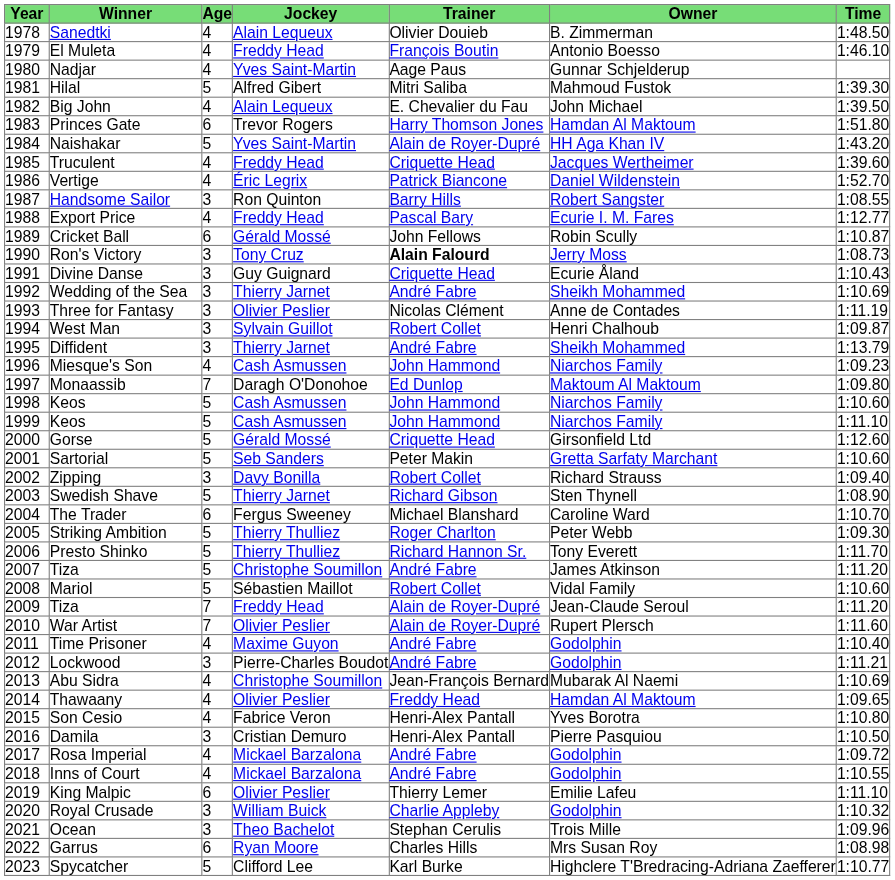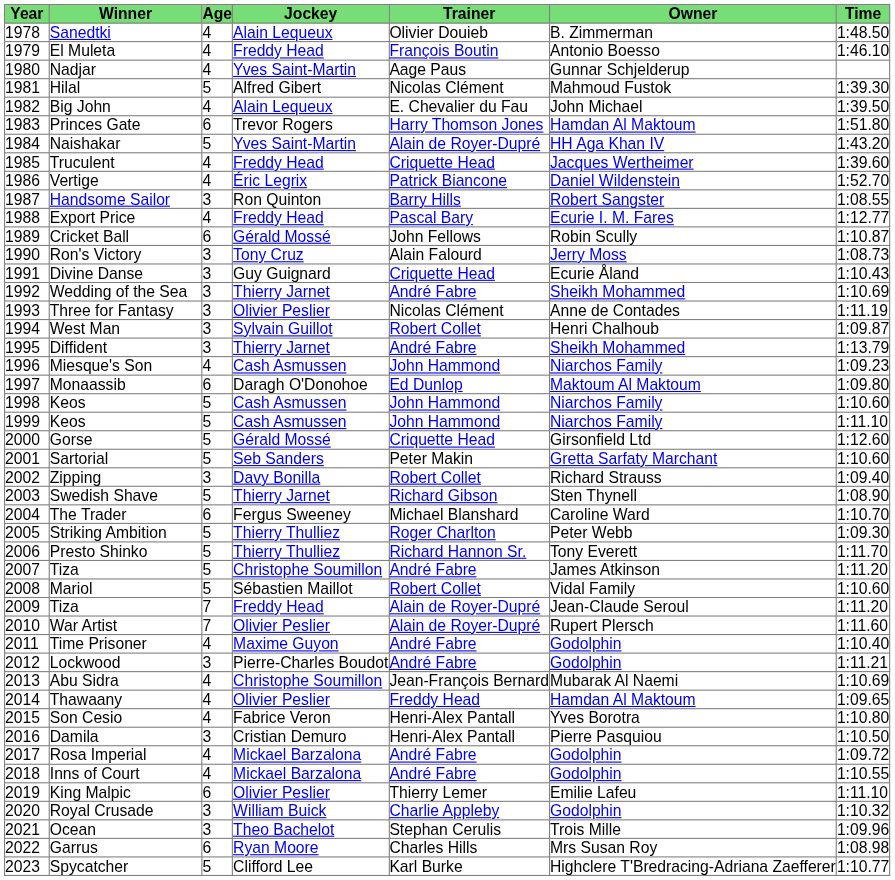Hilal | Trainer: Mitri Saliba -> Nicolas Clément
Ron's Victory | Trainer: bold -> normal
Monaassib | Age: 7 -> 6
